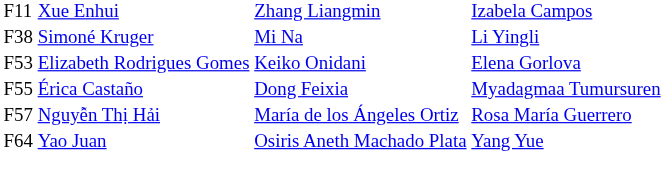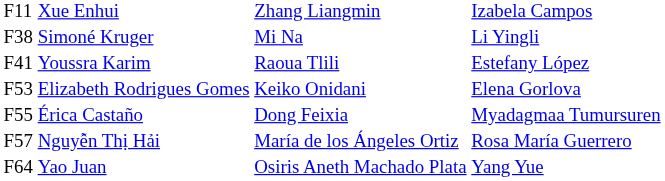+ row: F41 | Youssra Karim | Raoua Tlili | Estefany López
